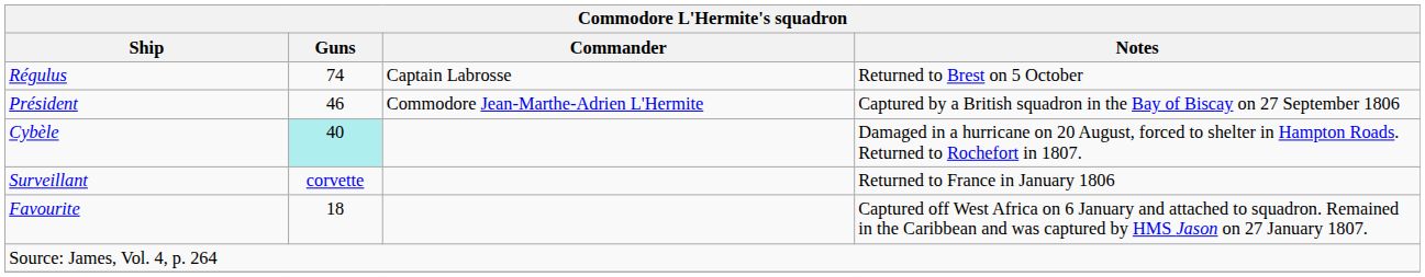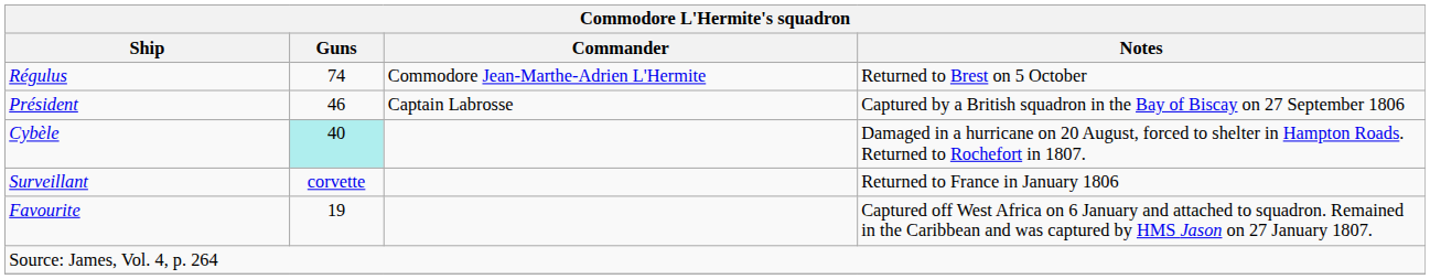Régulus | Commander: Captain Labrosse -> Commodore Jean-Marthe-Adrien L'Hermite
Président | Commander: Commodore Jean-Marthe-Adrien L'Hermite -> Captain Labrosse
Favourite | Guns: 18 -> 19
